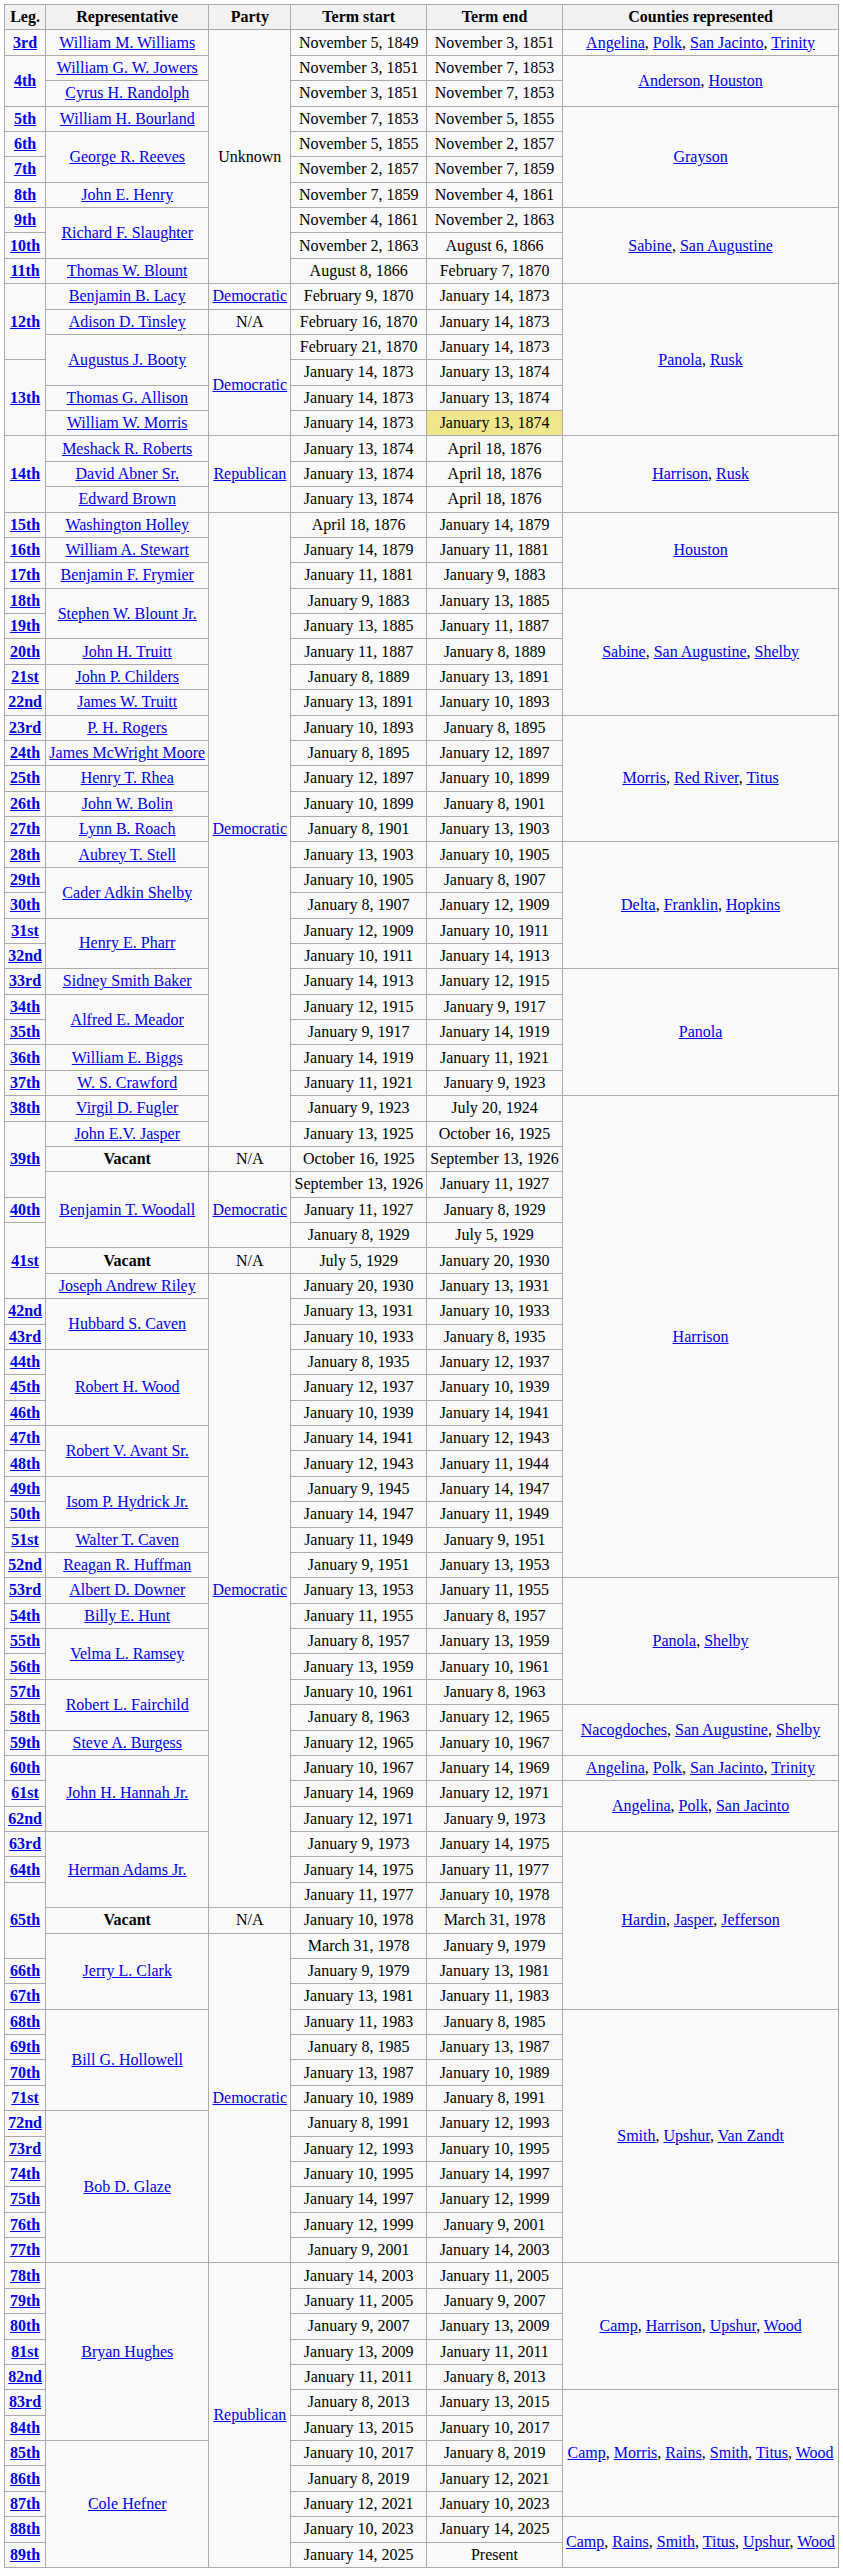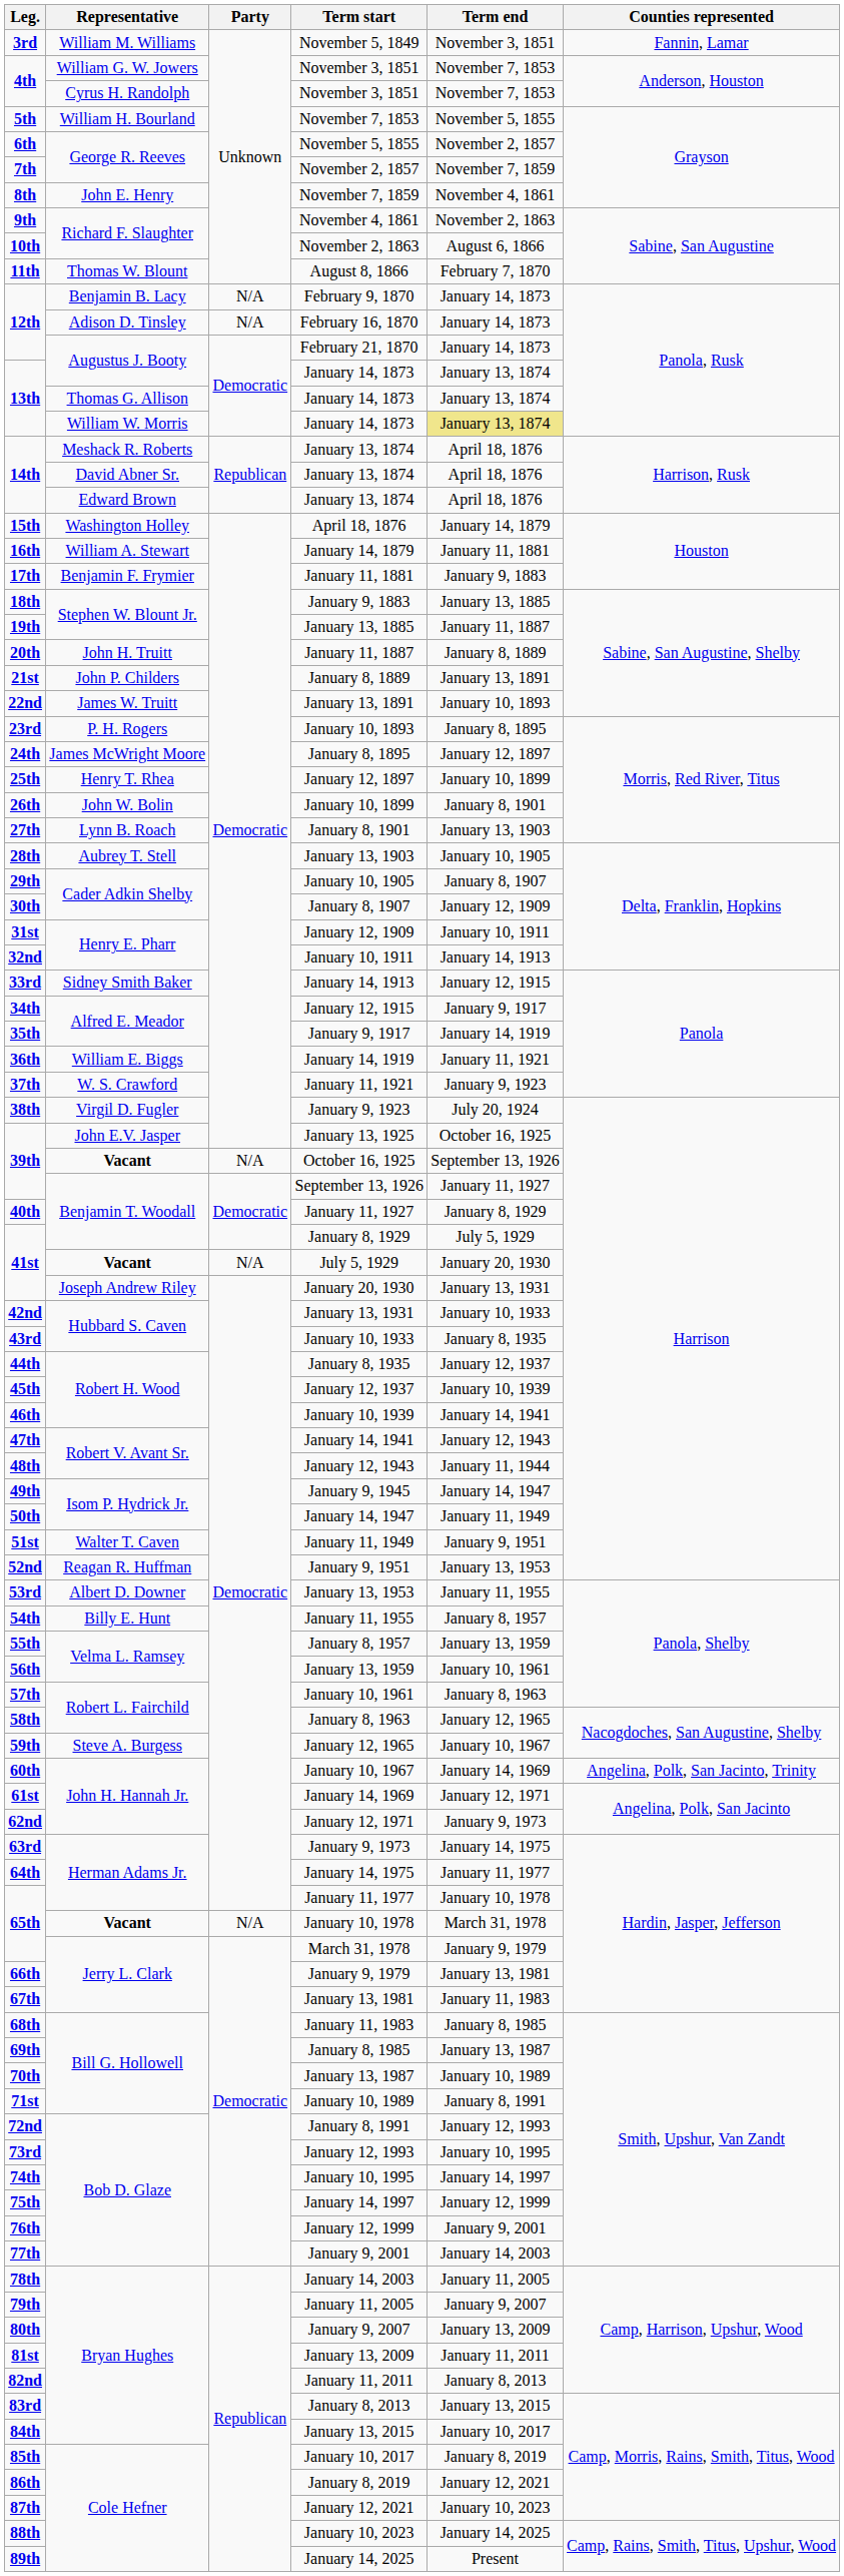November 5, 1849 | Counties represented: Angelina, Polk, San Jacinto, Trinity -> Fannin, Lamar
February 9, 1870 | Party: Democratic -> N/A
